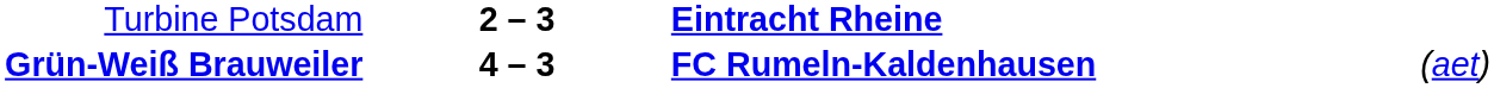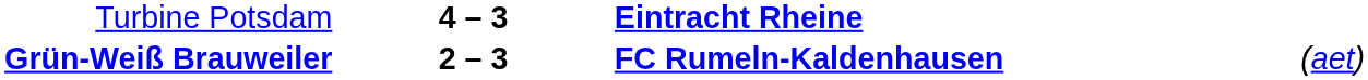Turbine Potsdam | column 2: 2 – 3 -> 4 – 3
Grün-Weiß Brauweiler | column 2: 4 – 3 -> 2 – 3
